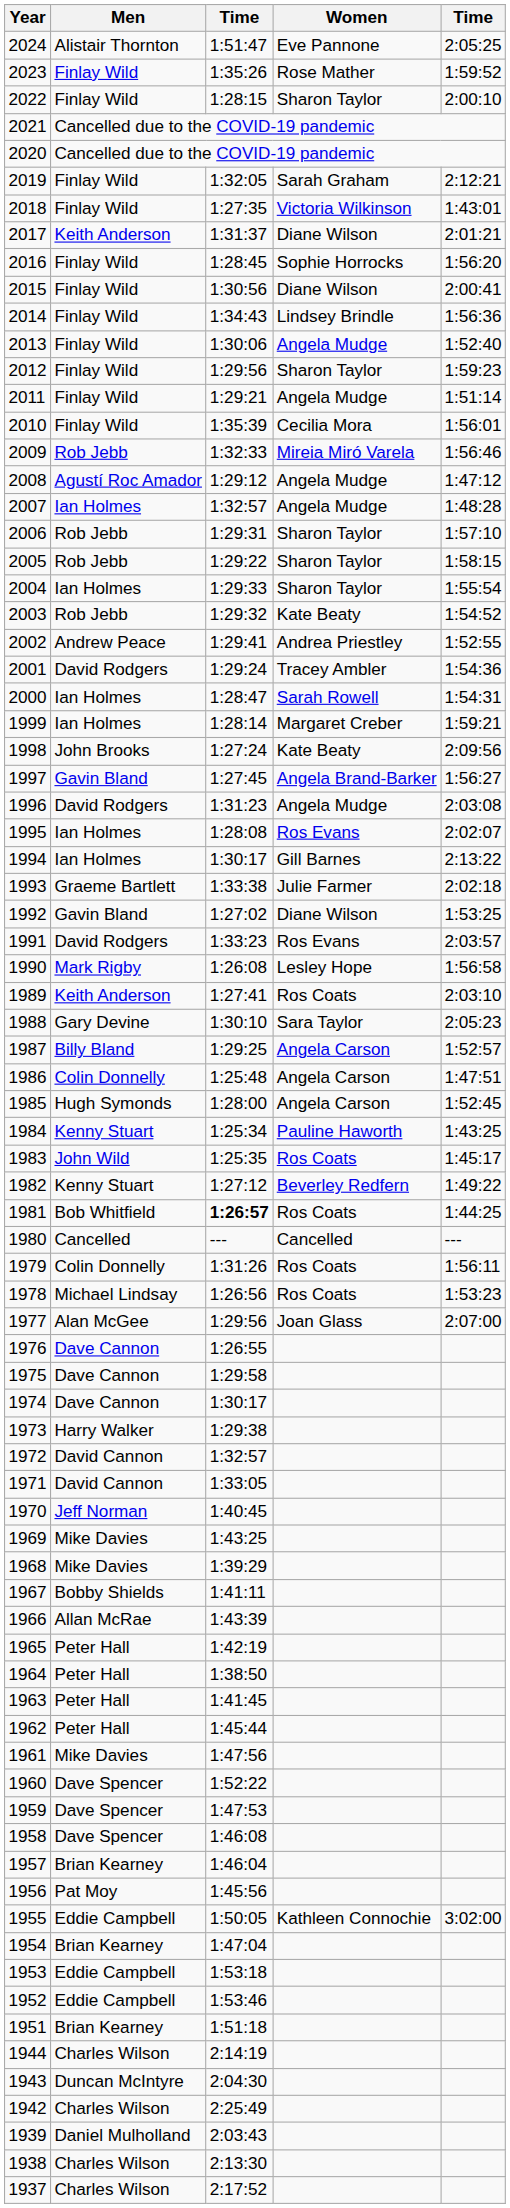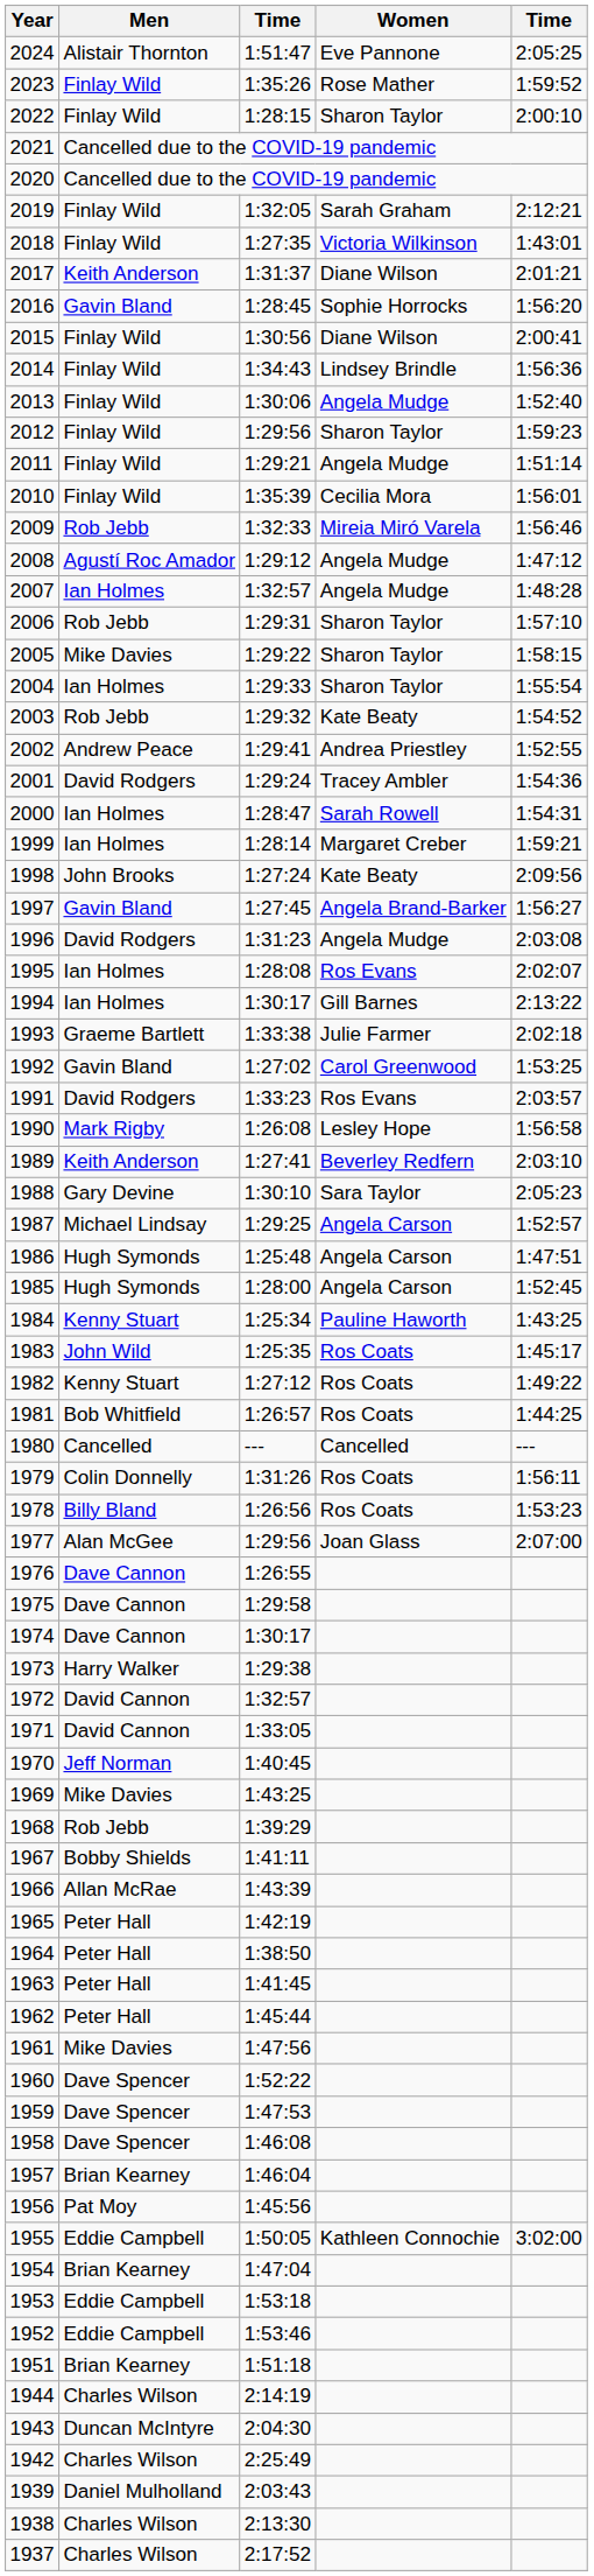2016 | Men: Finlay Wild -> Gavin Bland
2005 | Men: Rob Jebb -> Mike Davies
1992 | Women: Diane Wilson -> Carol Greenwood
1989 | Women: Ros Coats -> Beverley Redfern
1987 | Men: Billy Bland -> Michael Lindsay
1986 | Men: Colin Donnelly -> Hugh Symonds
1982 | Women: Beverley Redfern -> Ros Coats
1981 | column 3: bold -> normal
1978 | Men: Michael Lindsay -> Billy Bland
1968 | Men: Mike Davies -> Rob Jebb
